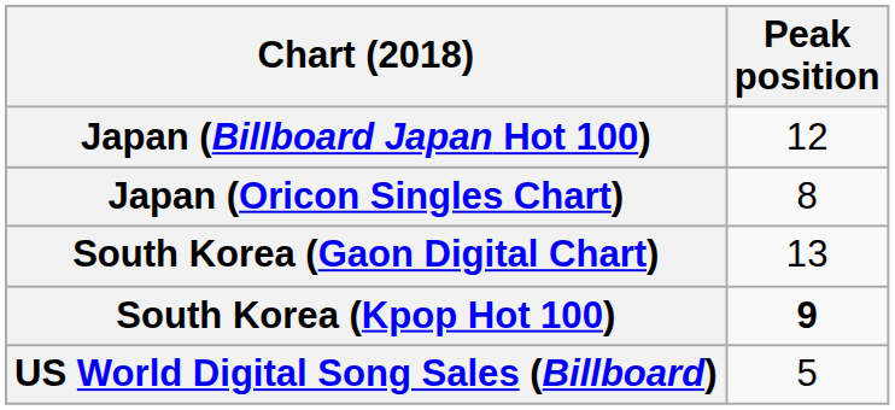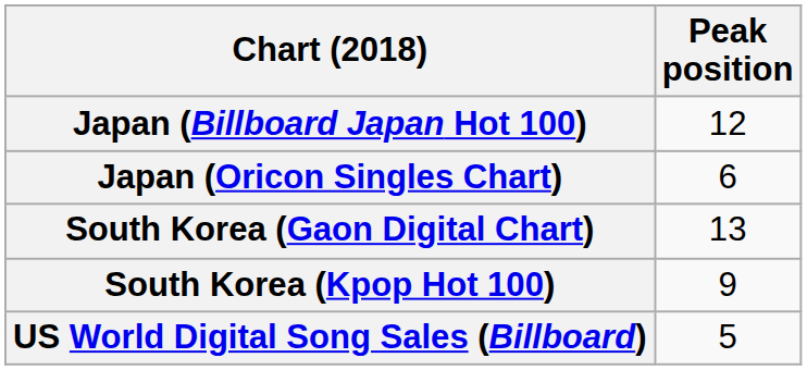Japan (Oricon Singles Chart) | Peak position: 8 -> 6
South Korea (Kpop Hot 100) | Peak position: bold -> normal
